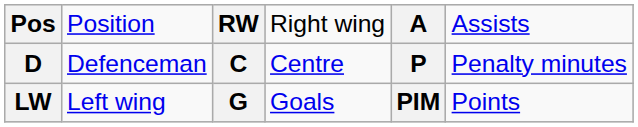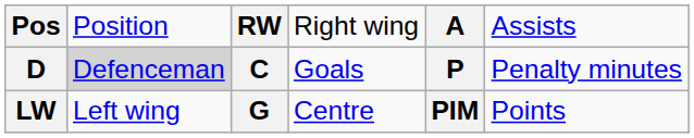D | column 2: no background -> lightgrey background
D | column 4: Centre -> Goals
LW | column 4: Goals -> Centre
